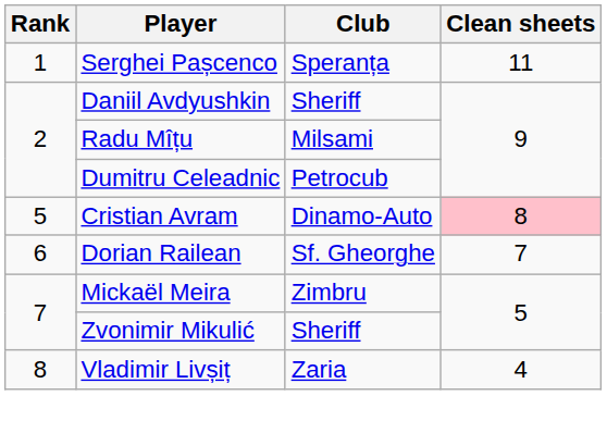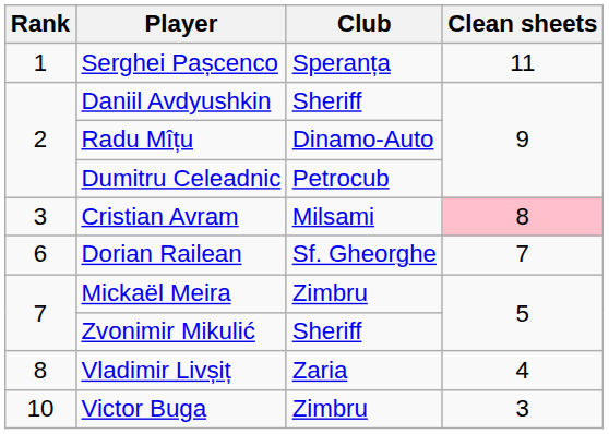Radu Mîțu | Club: Milsami -> Dinamo-Auto
Cristian Avram | Rank: 5 -> 3
Cristian Avram | Club: Dinamo-Auto -> Milsami
+ row: 10 | Victor Buga | Zimbru | 3
